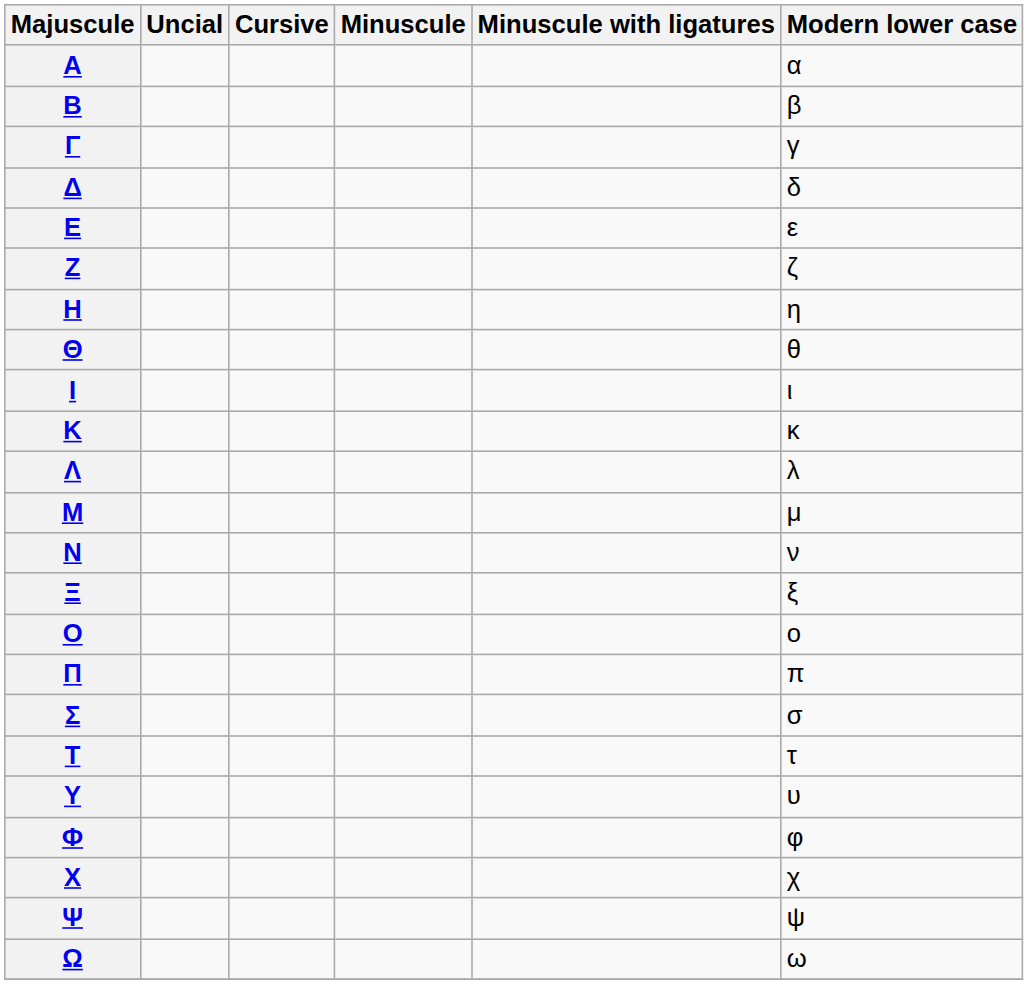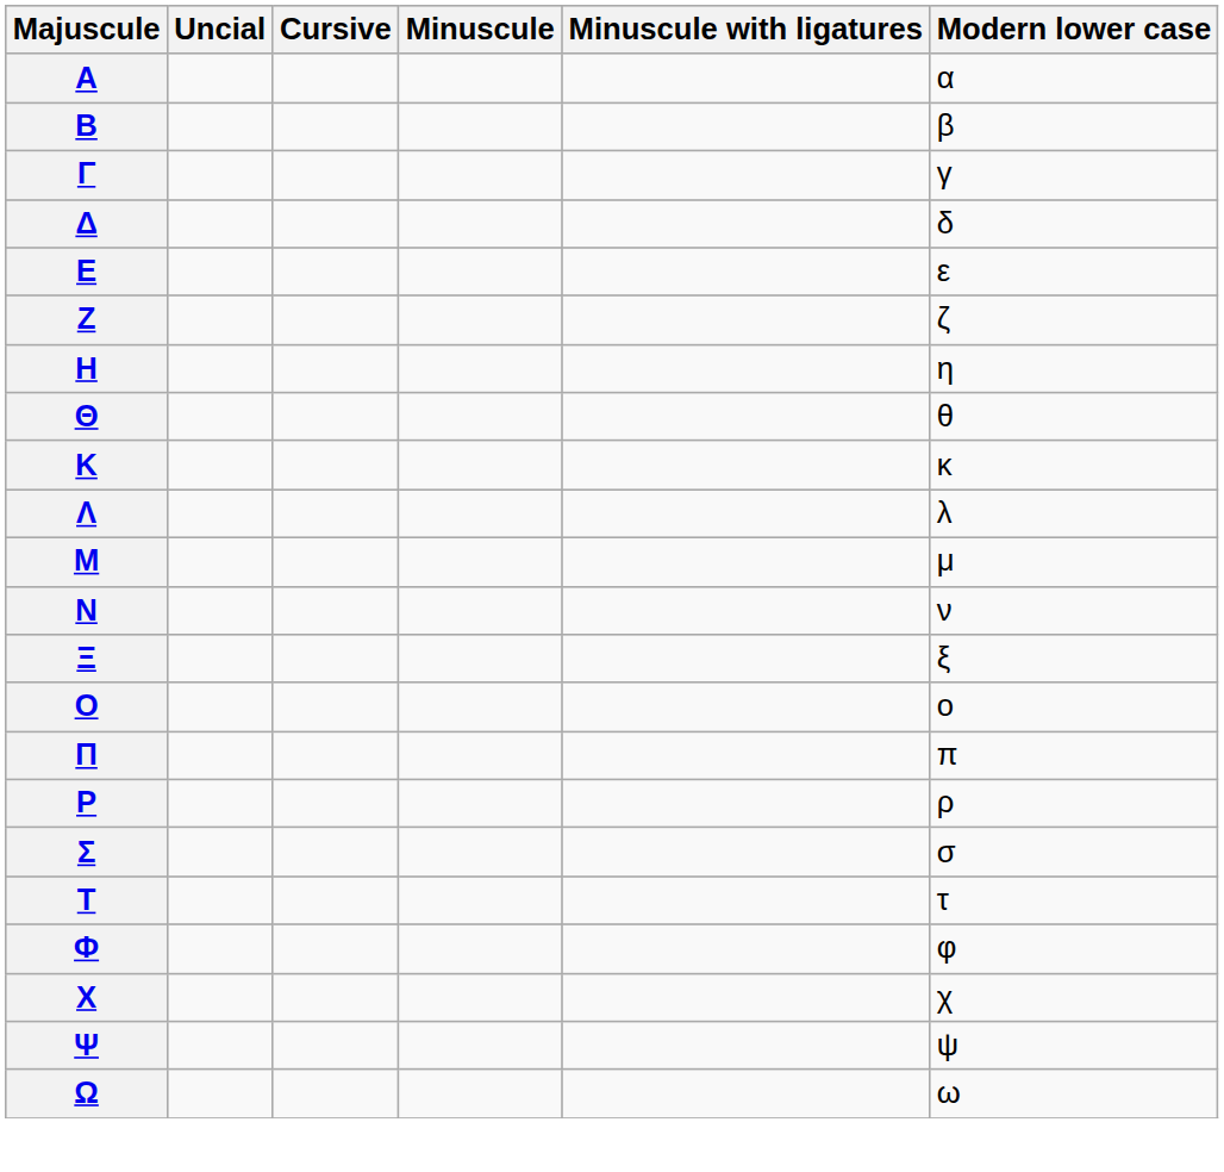- row: Ι | ι
+ row: Ρ | ρ
- row: Υ | υ
